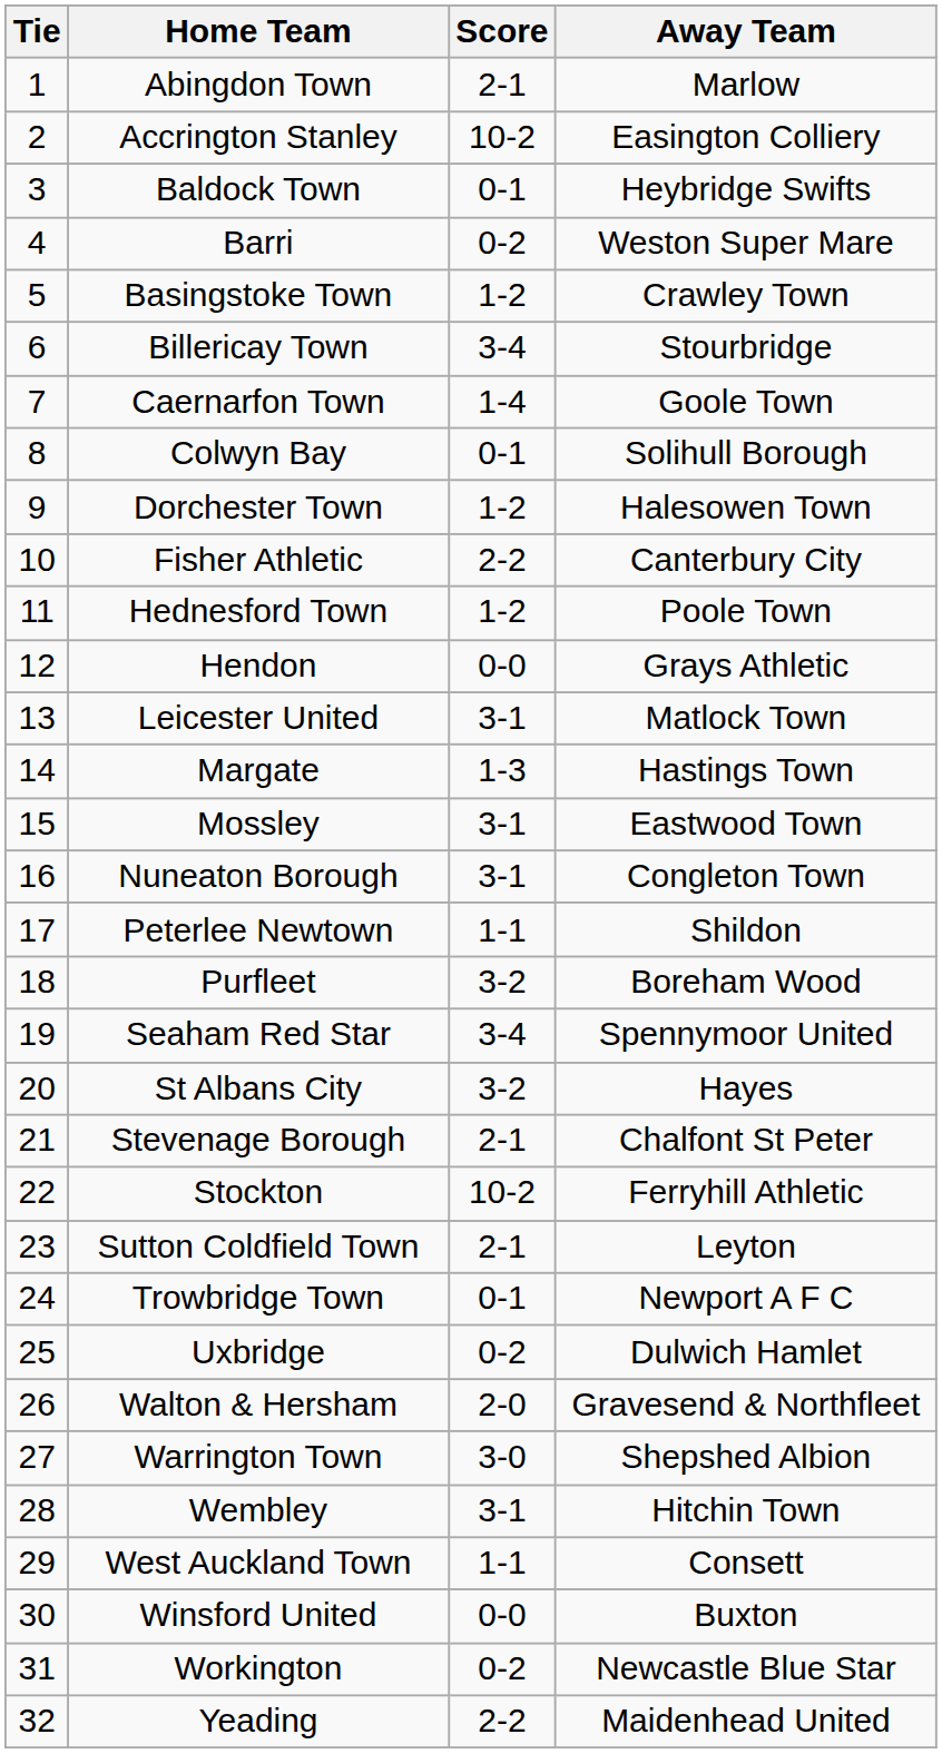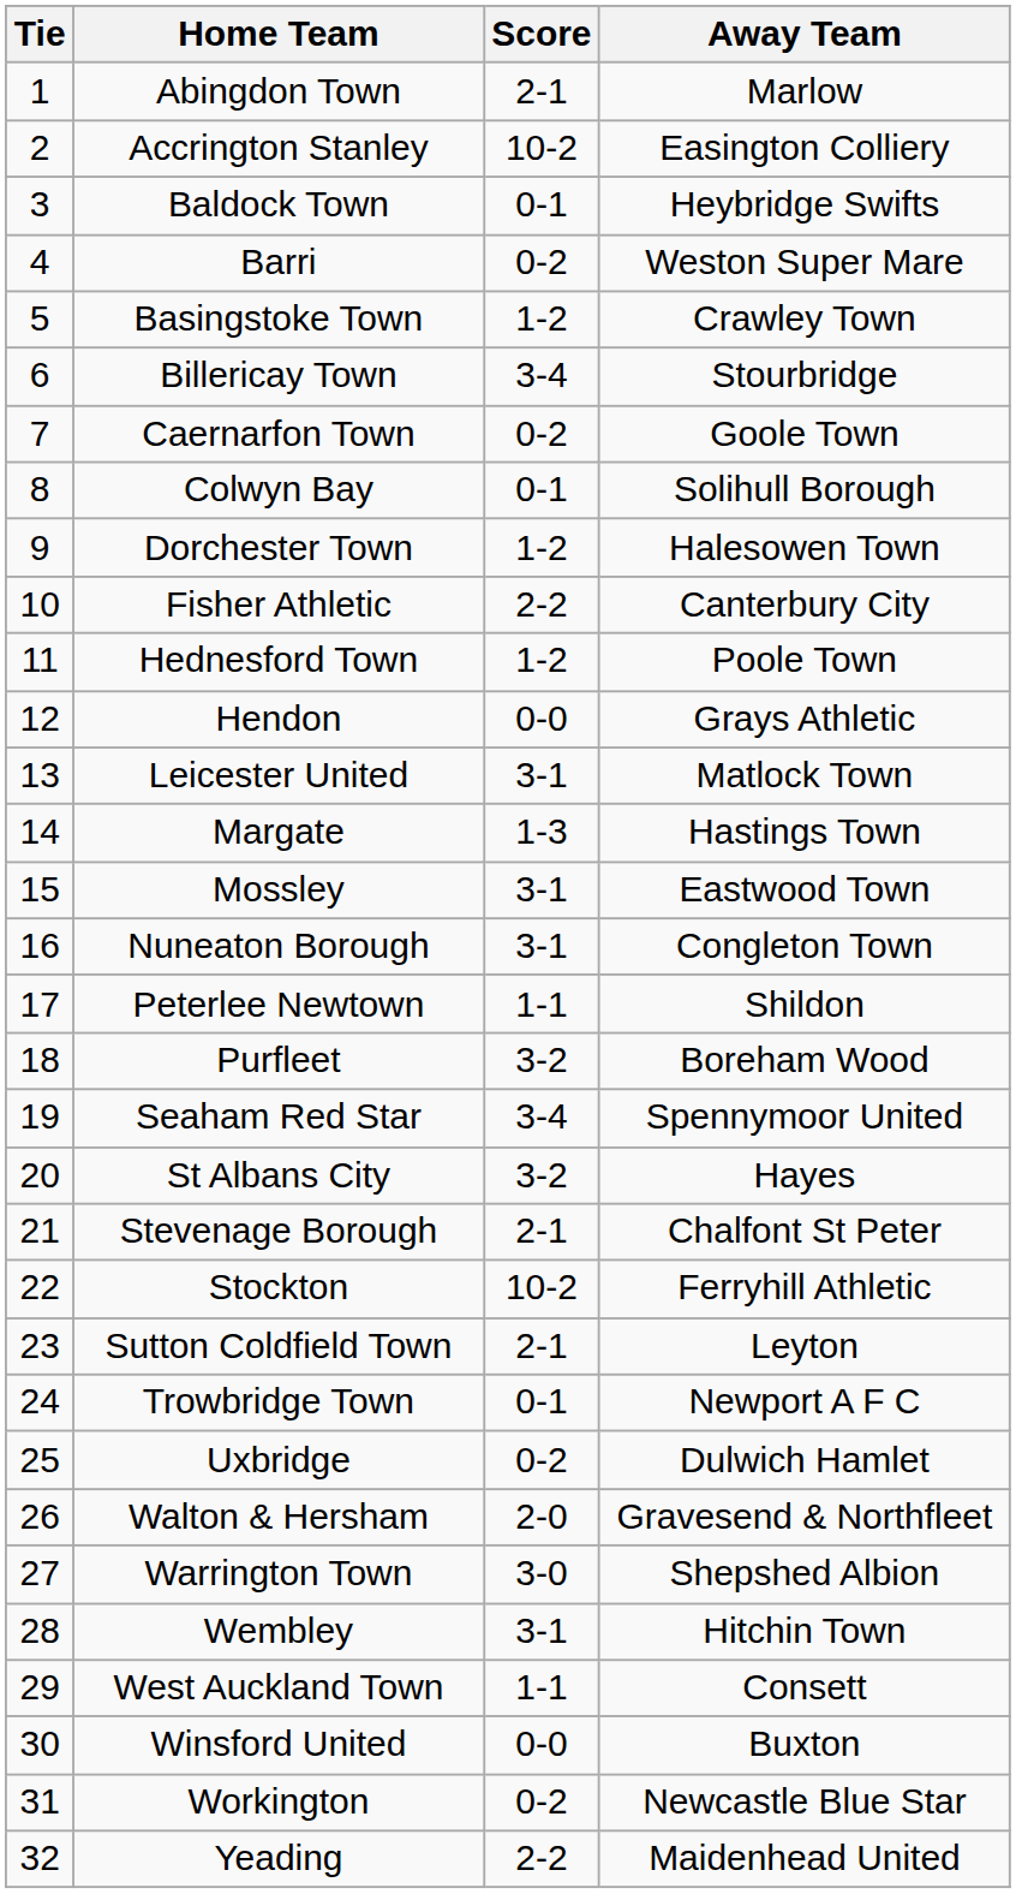Caernarfon Town | Score: 1-4 -> 0-2
